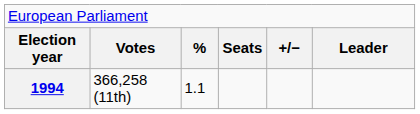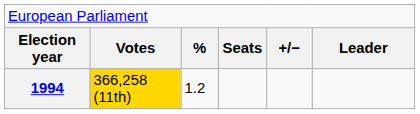1994 | column 2: no background -> gold background
1994 | column 3: 1.1 -> 1.2
